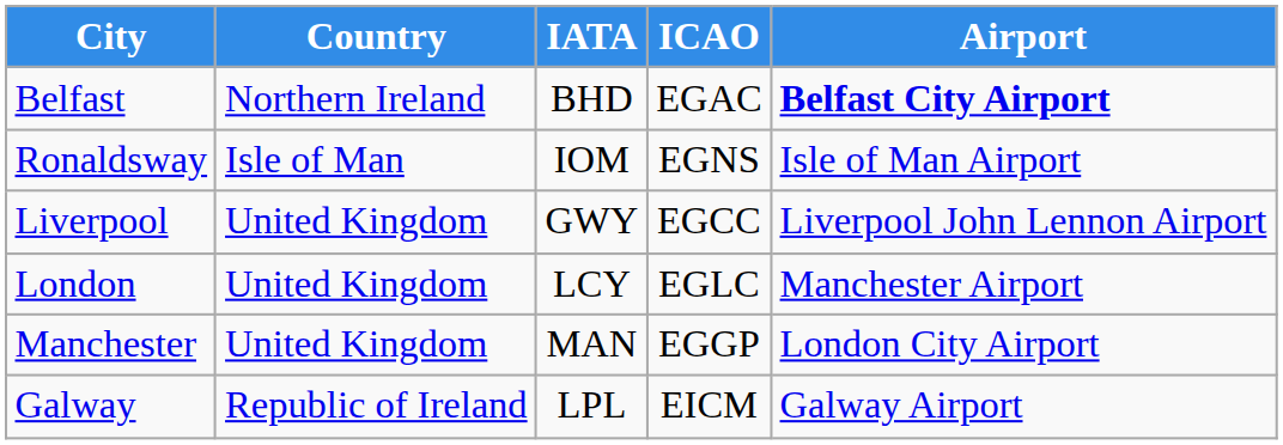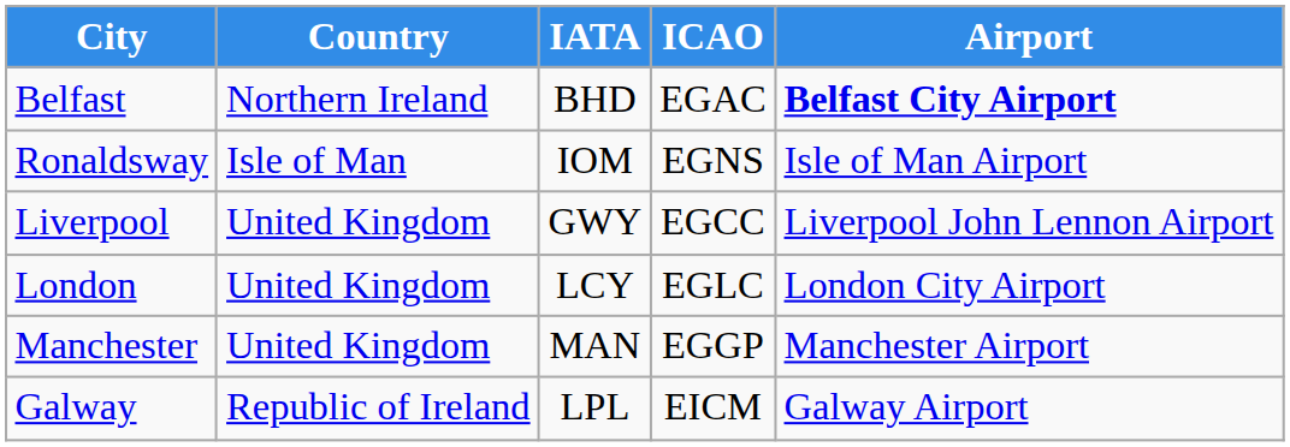London | Airport: Manchester Airport -> London City Airport
Manchester | Airport: London City Airport -> Manchester Airport
